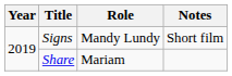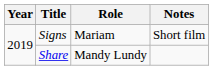Signs | Role: Mandy Lundy -> Mariam
Share | Role: Mariam -> Mandy Lundy
